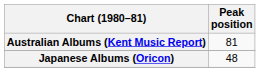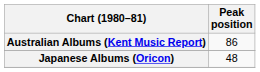Australian Albums (Kent Music Report) | Peak position: 81 -> 86
